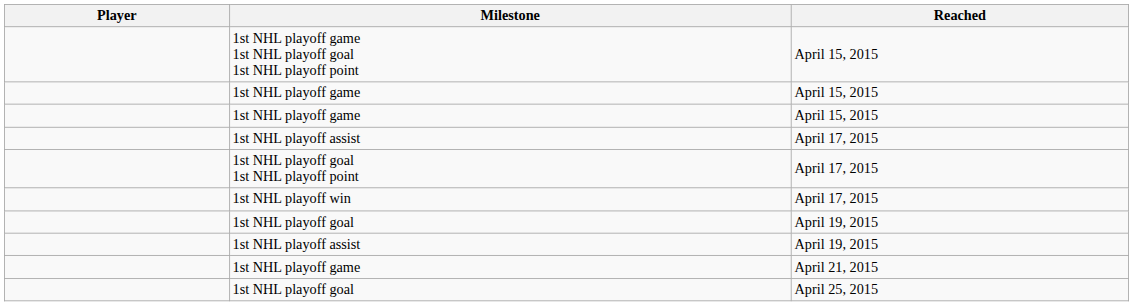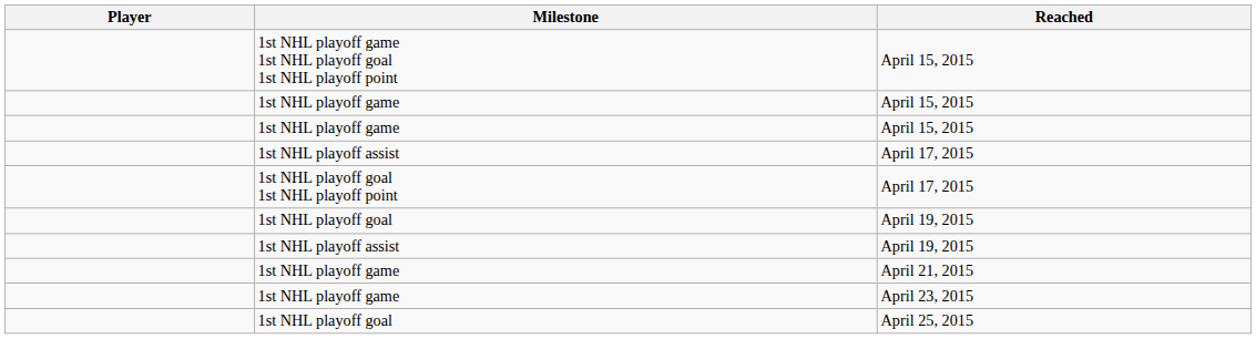- row: 1st NHL playoff win | April 17, 2015
+ row: 1st NHL playoff game | April 23, 2015
